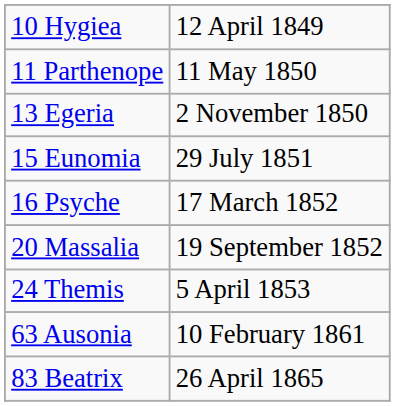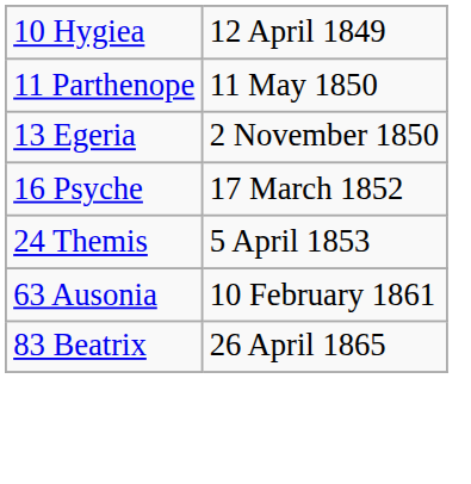- row: 15 Eunomia | 29 July 1851
- row: 20 Massalia | 19 September 1852
